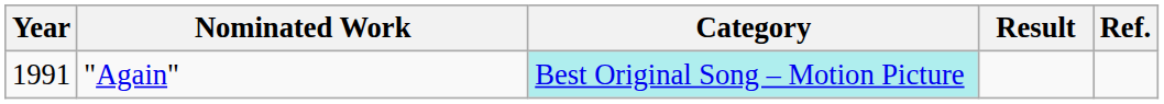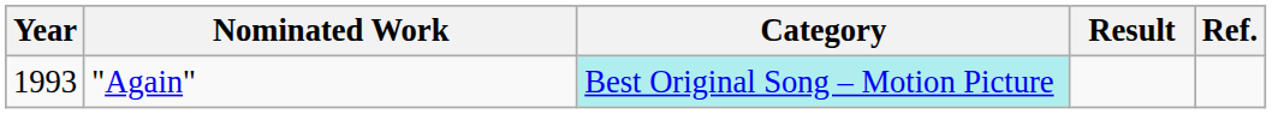"Again" | Year: 1991 -> 1993
